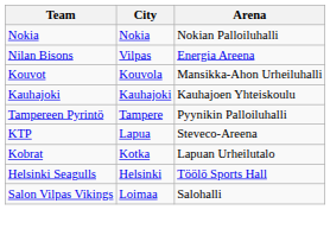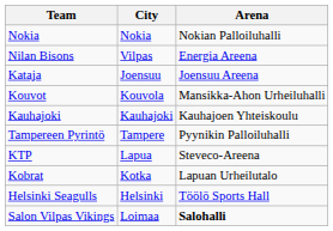+ row: Kataja | Joensuu | Joensuu Areena
Salon Vilpas Vikings | Arena: normal -> bold
